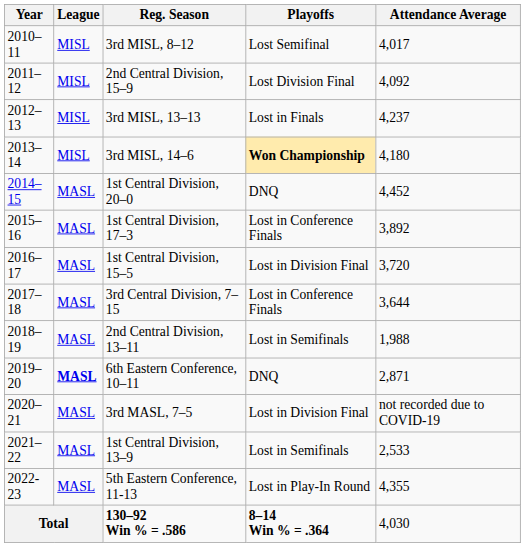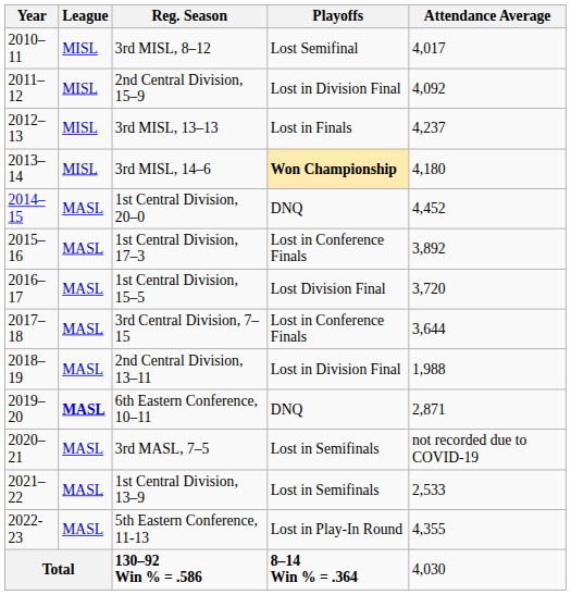2nd Central Division, 15–9 | Playoffs: Lost Division Final -> Lost in Division Final
1st Central Division, 15–5 | Playoffs: Lost in Division Final -> Lost Division Final
2nd Central Division, 13–11 | Playoffs: Lost in Semifinals -> Lost in Division Final
3rd MASL, 7–5 | Playoffs: Lost in Division Final -> Lost in Semifinals
